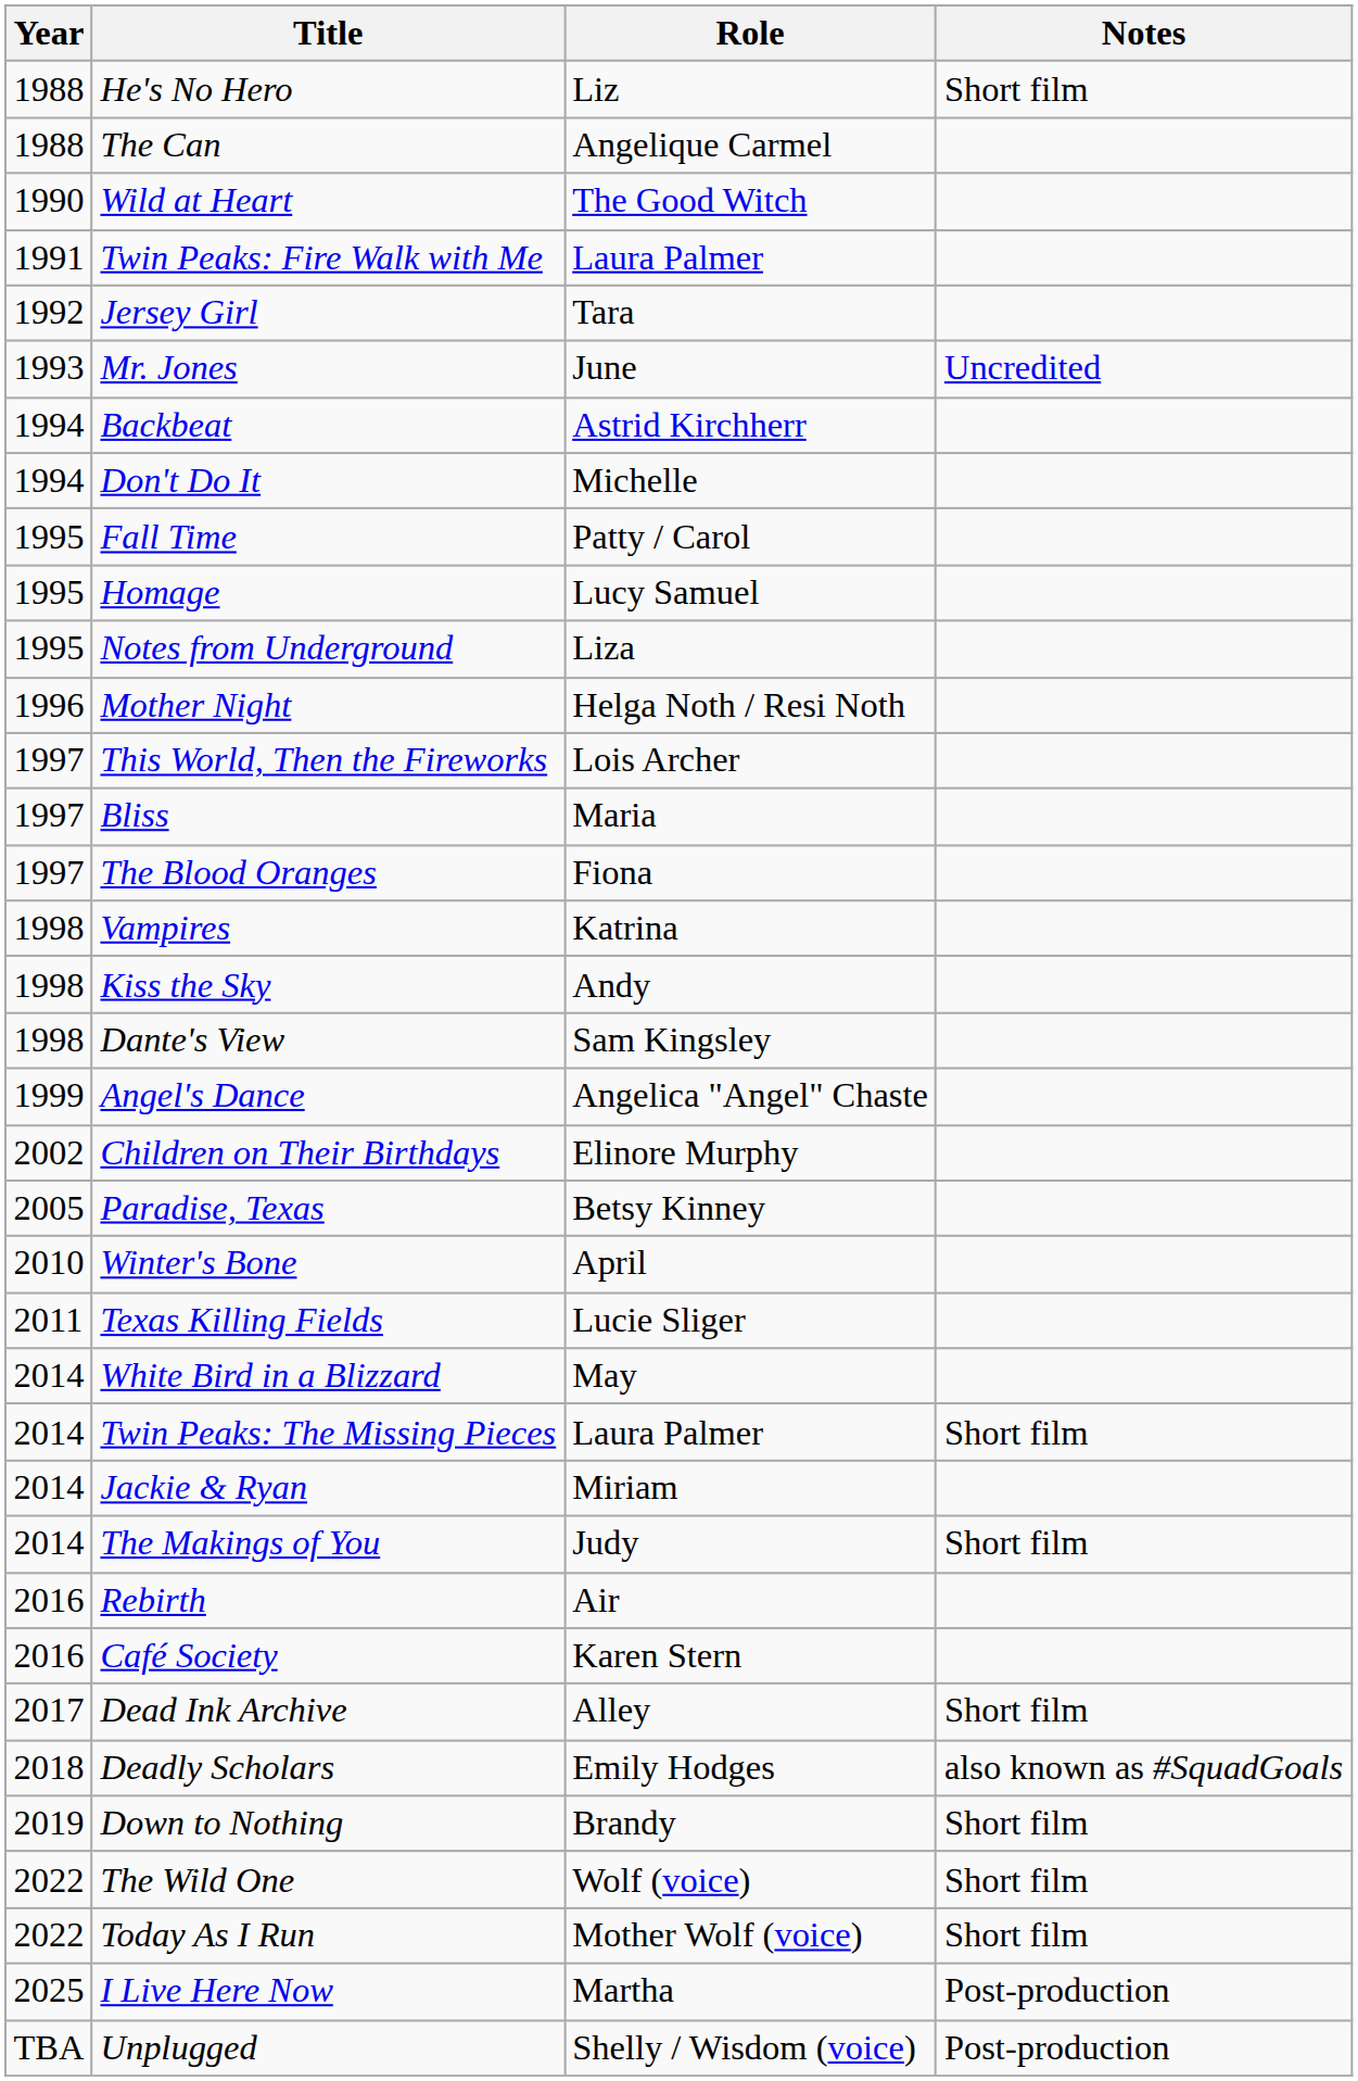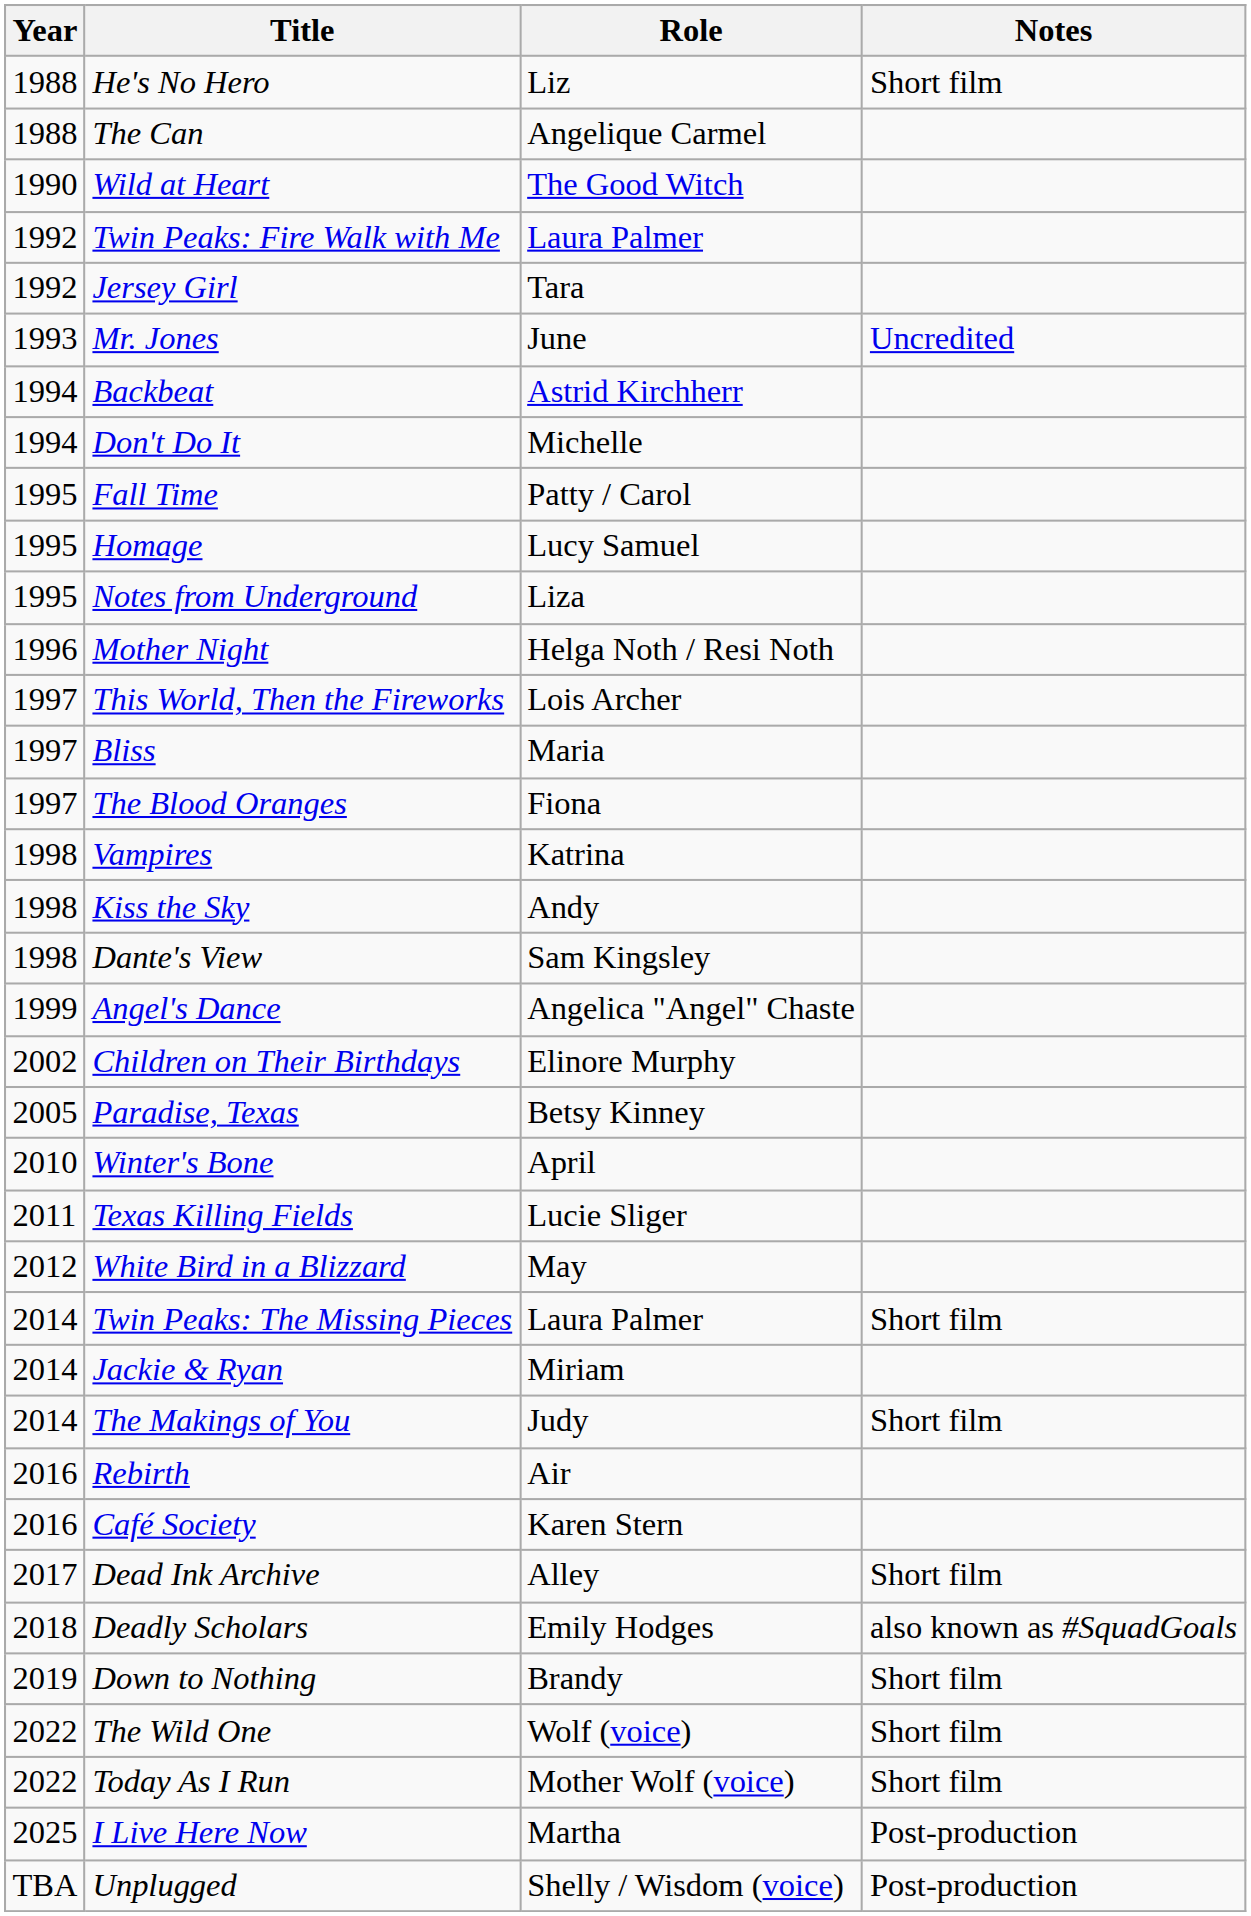Twin Peaks: Fire Walk with Me | Year: 1991 -> 1992
White Bird in a Blizzard | Year: 2014 -> 2012
